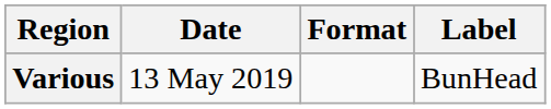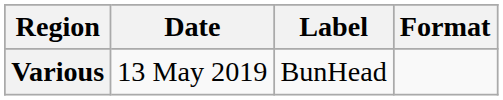columns swapped: Format <-> Label
